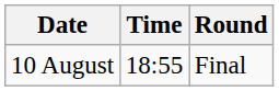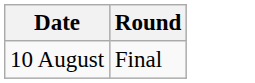- column: Time | 18:55
